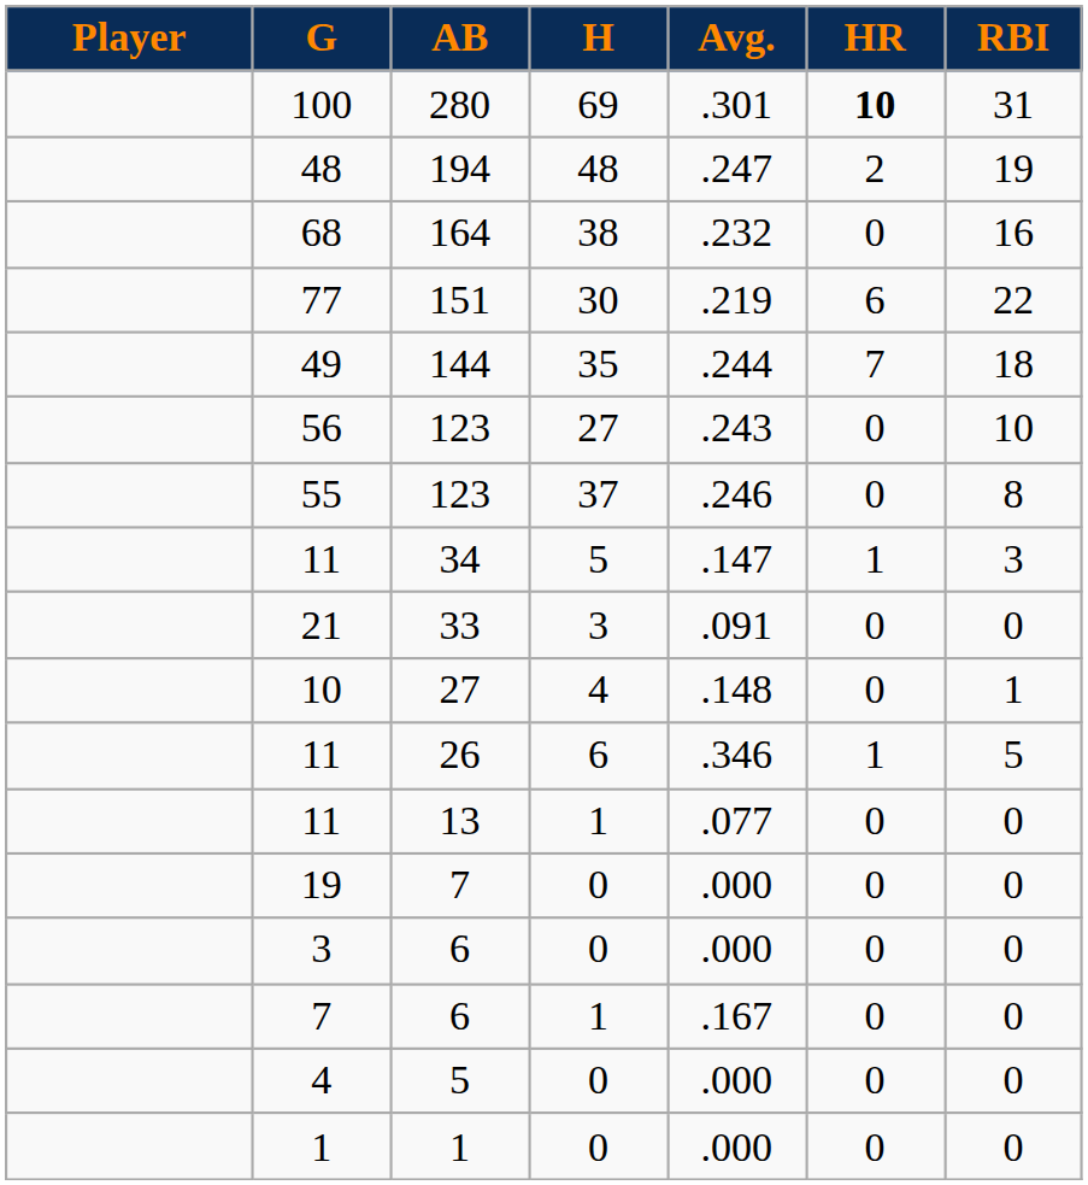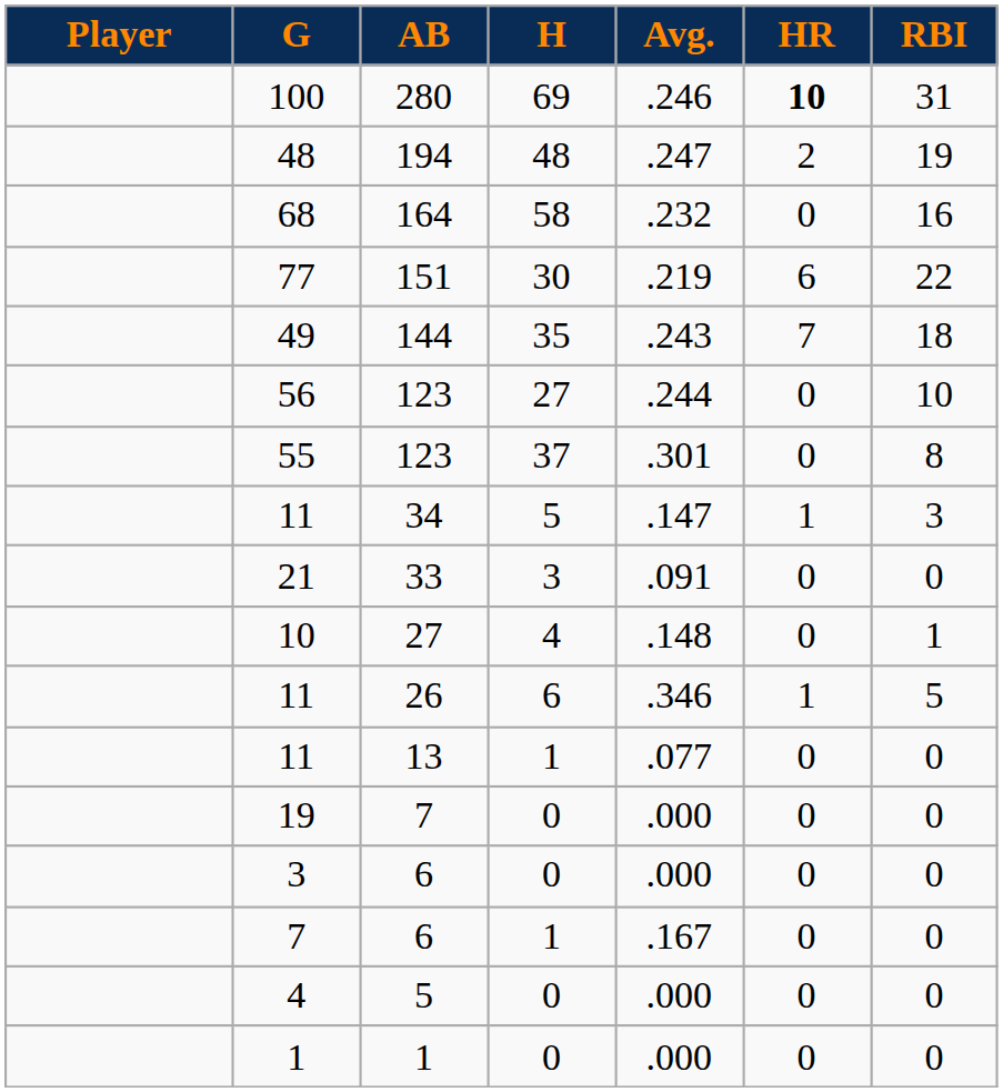100 | Avg.: .301 -> .246
68 | H: 38 -> 58
49 | Avg.: .244 -> .243
56 | Avg.: .243 -> .244
55 | Avg.: .246 -> .301
